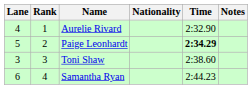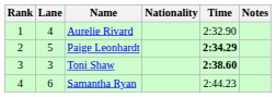columns swapped: Rank <-> Lane
Toni Shaw | Time: normal -> bold
